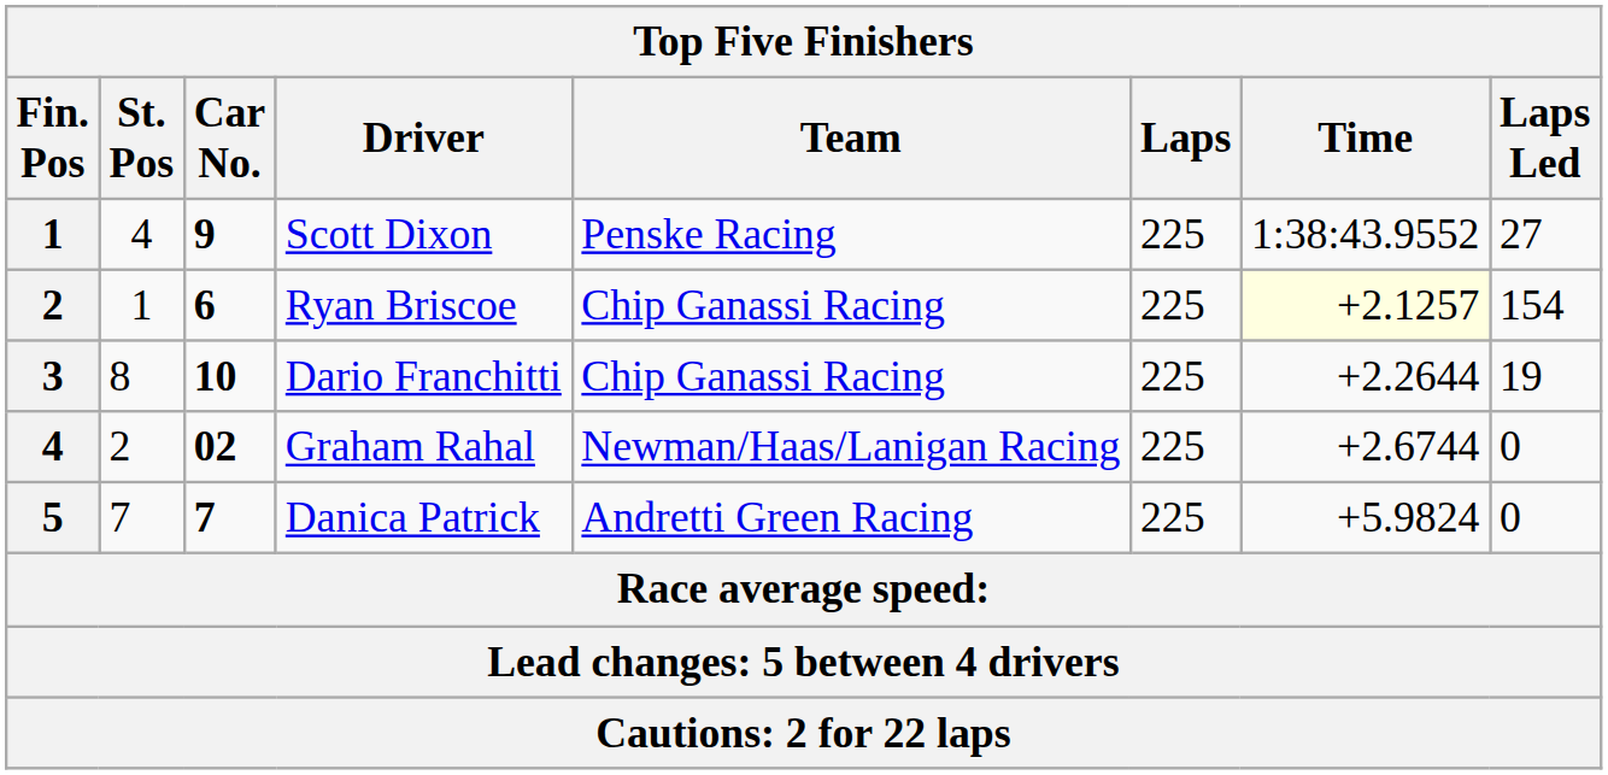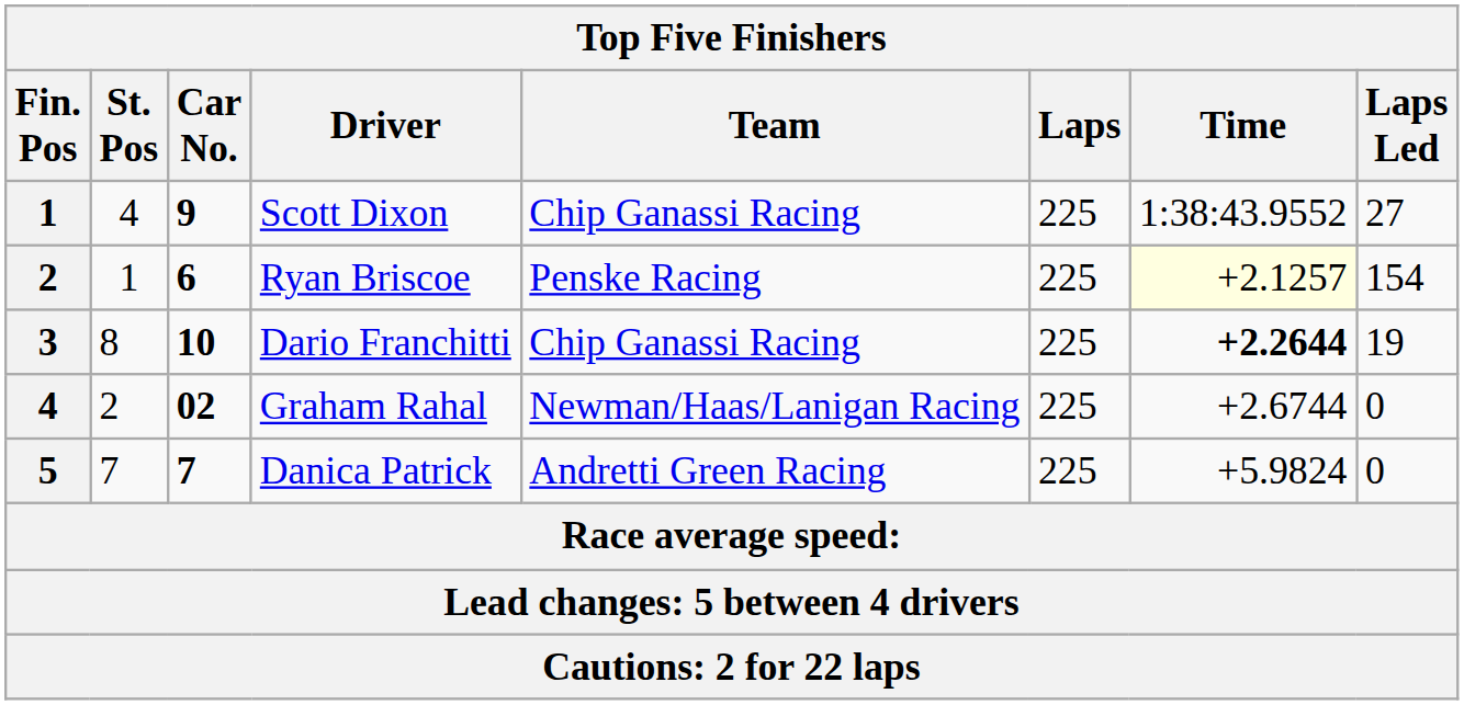Scott Dixon | Team: Penske Racing -> Chip Ganassi Racing
Ryan Briscoe | Team: Chip Ganassi Racing -> Penske Racing
Dario Franchitti | Time: normal -> bold
